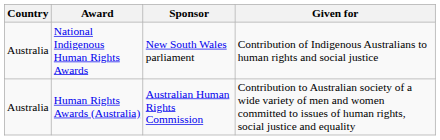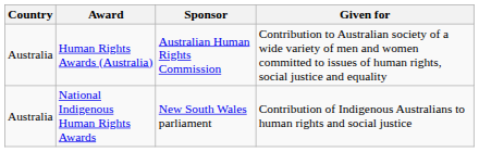rows swapped: Human Rights Awards (Australia) <-> National Indigenous Human Rights Awards
